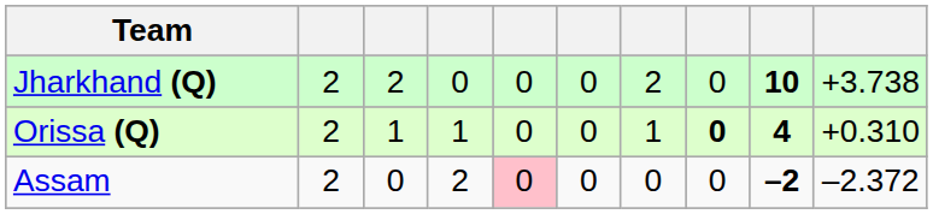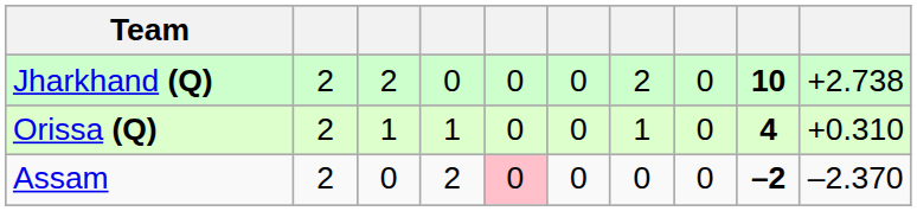Jharkhand (Q) | column 10: +3.738 -> +2.738
Orissa (Q) | column 8: bold -> normal
Assam | column 10: –2.372 -> –2.370
